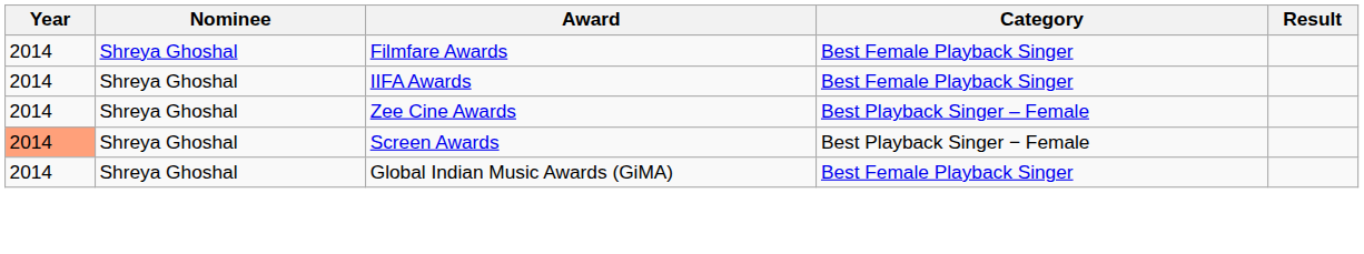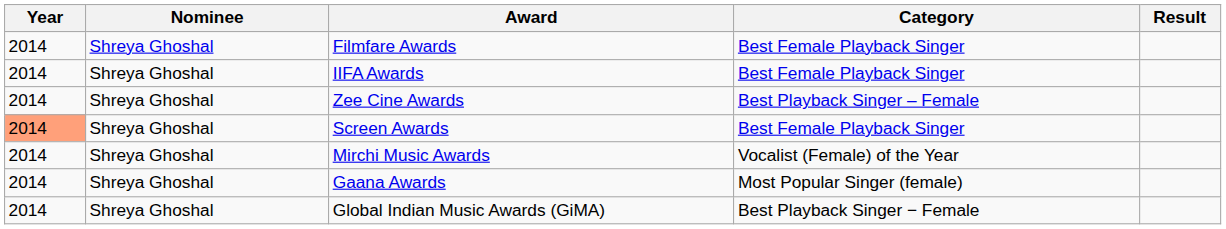Screen Awards | Category: Best Playback Singer − Female -> Best Female Playback Singer
+ row: 2014 | Shreya Ghoshal | Mirchi Music Awards | Vocalist (Female) of the Year
+ row: 2014 | Shreya Ghoshal | Gaana Awards | Most Popular Singer (female)
Global Indian Music Awards (GiMA) | Category: Best Female Playback Singer -> Best Playback Singer − Female
